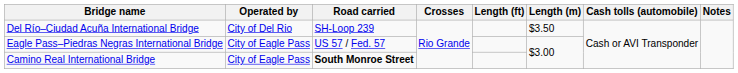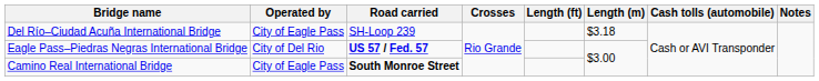Del Río–Ciudad Acuña International Bridge | Operated by: City of Del Rio -> City of Eagle Pass
Del Río–Ciudad Acuña International Bridge | Length (m): $3.50 -> $3.18
Eagle Pass–Piedras Negras International Bridge | Operated by: City of Eagle Pass -> City of Del Rio
Eagle Pass–Piedras Negras International Bridge | Road carried: normal -> bold
